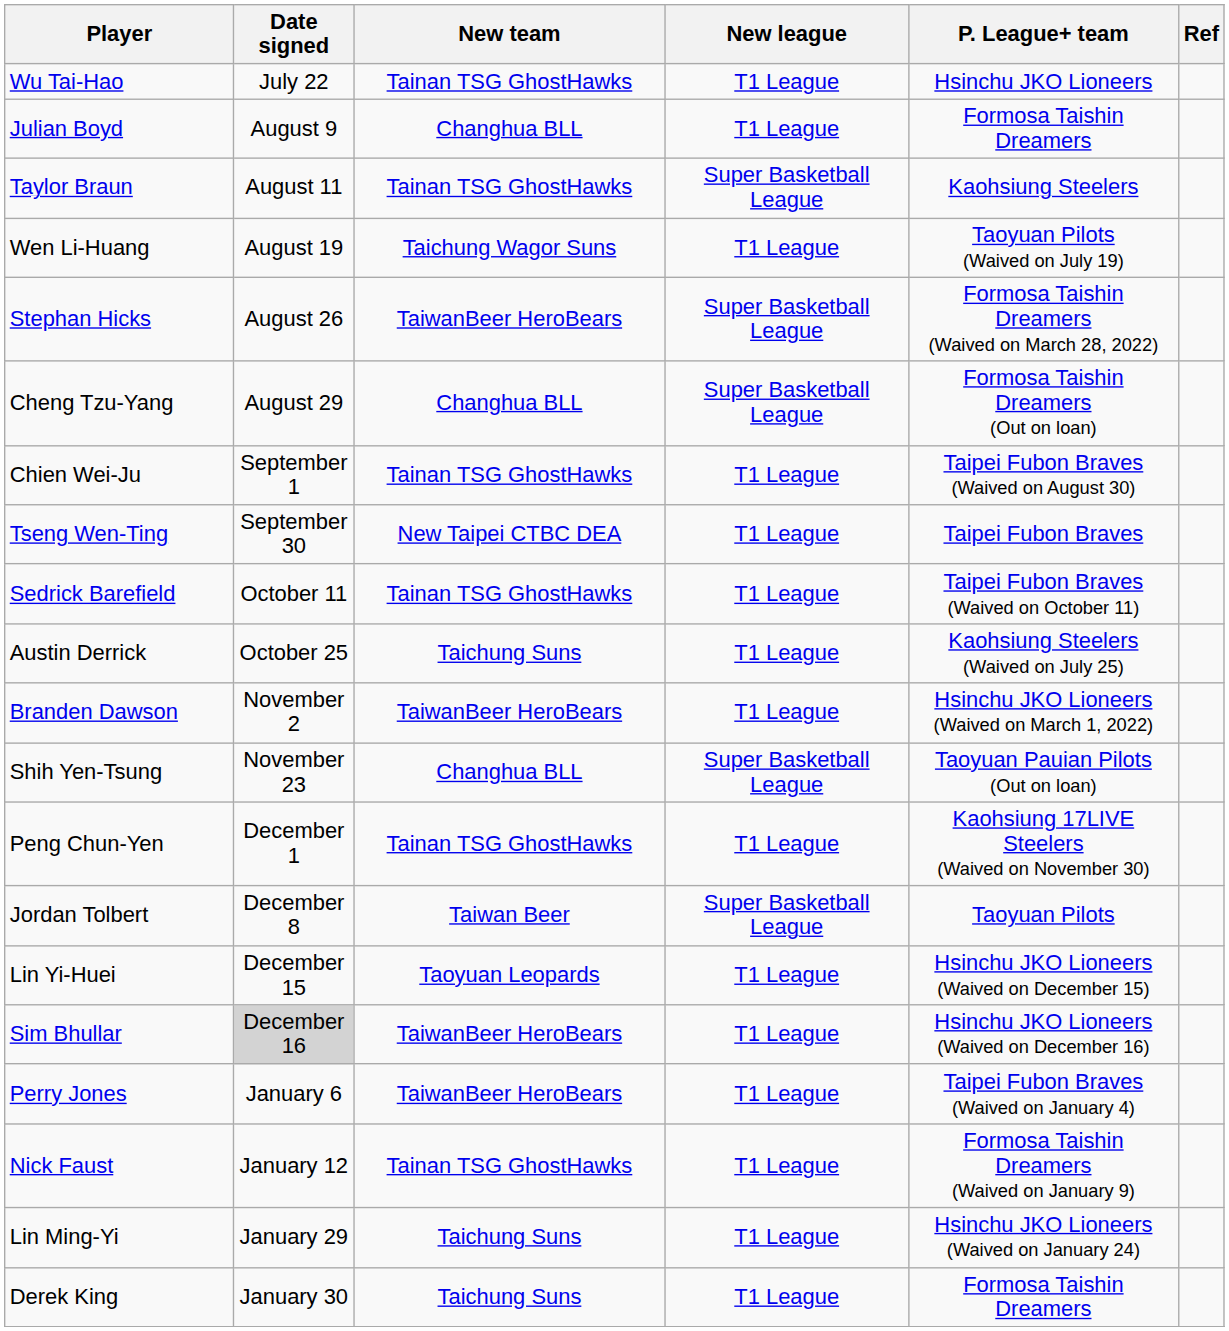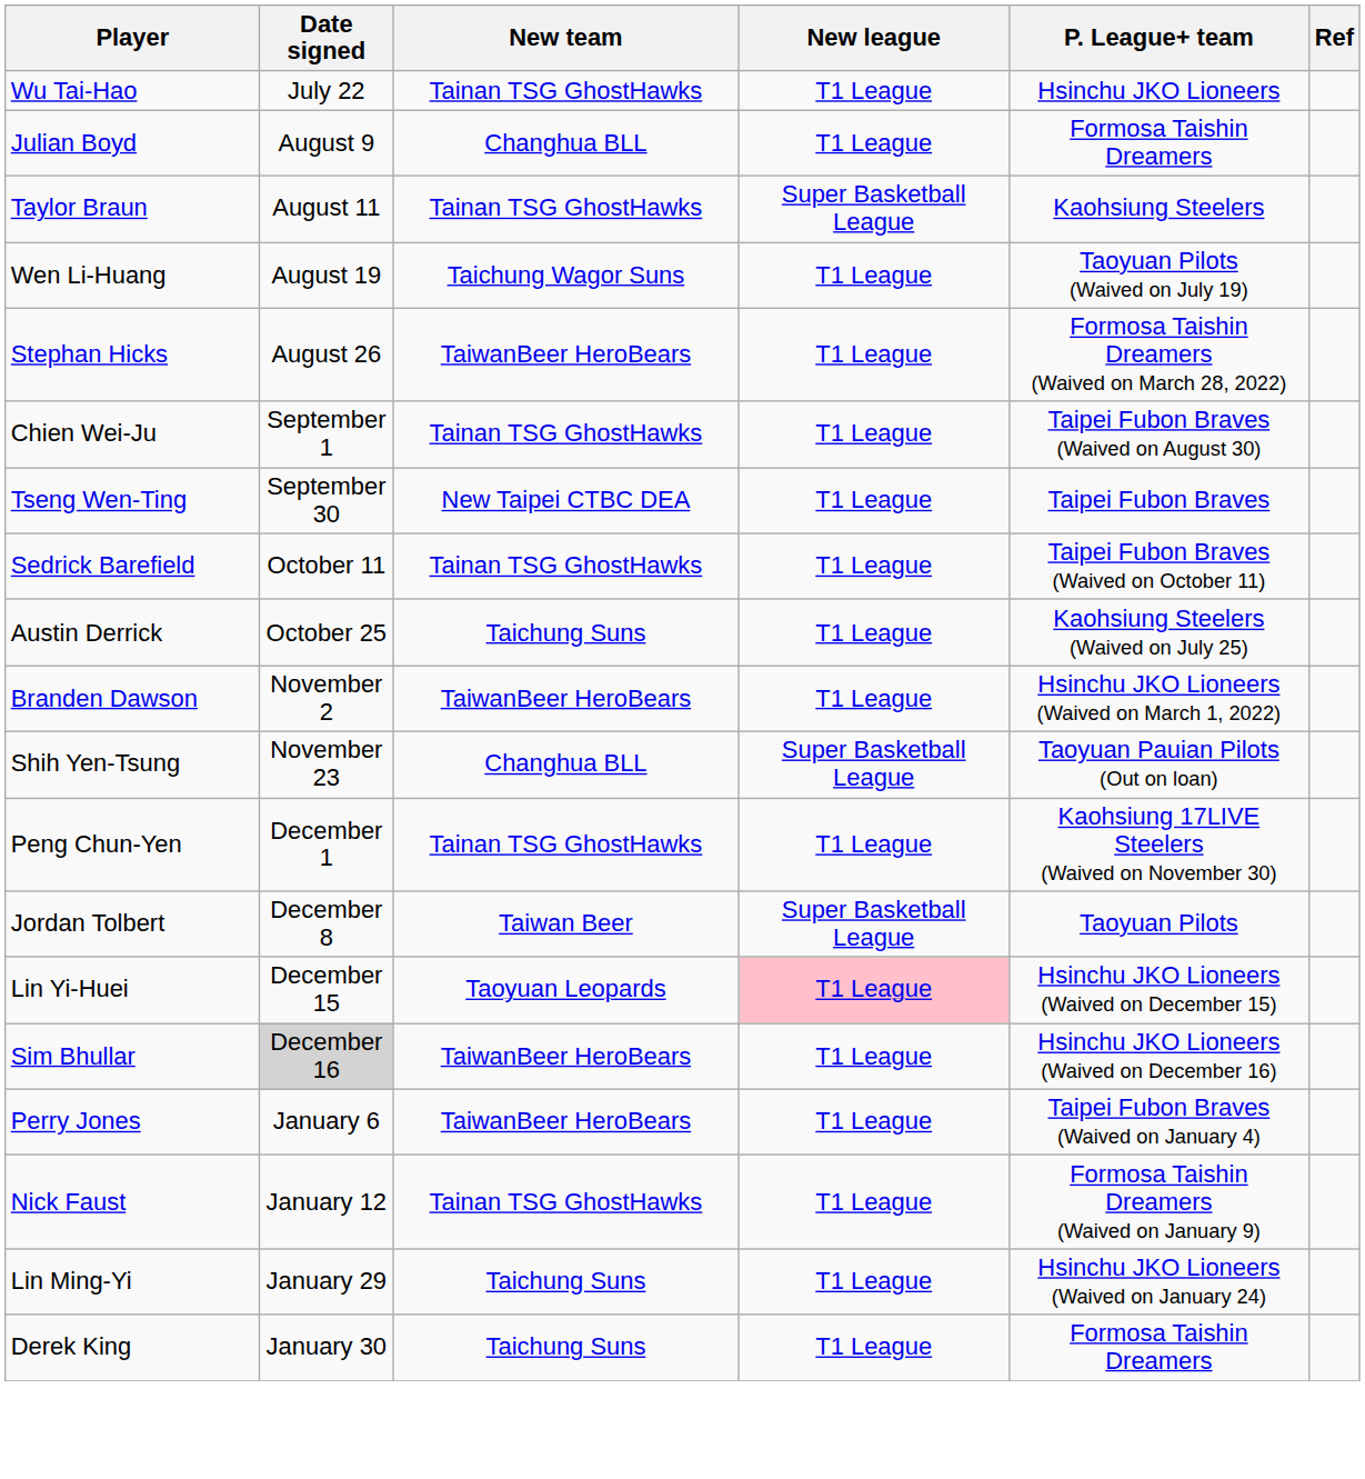Stephan Hicks | New league: Super Basketball League -> T1 League
- row: Cheng Tzu-Yang | August 29 | Changhua BLL | Super Basketball League | Formosa Taishin Dreamers (Out on loan)
Lin Yi-Huei | New league: no background -> pink background
